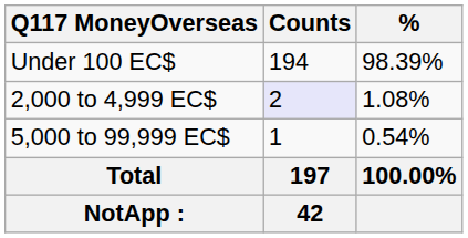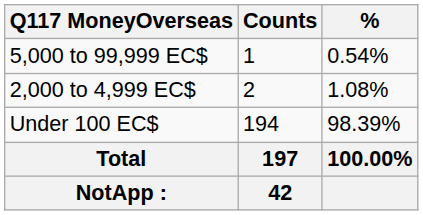rows swapped: Under 100 EC$ <-> 5,000 to 99,999 EC$
2,000 to 4,999 EC$ | Counts: lavender background -> no background
